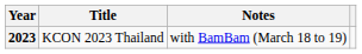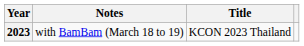columns swapped: Title <-> Notes
